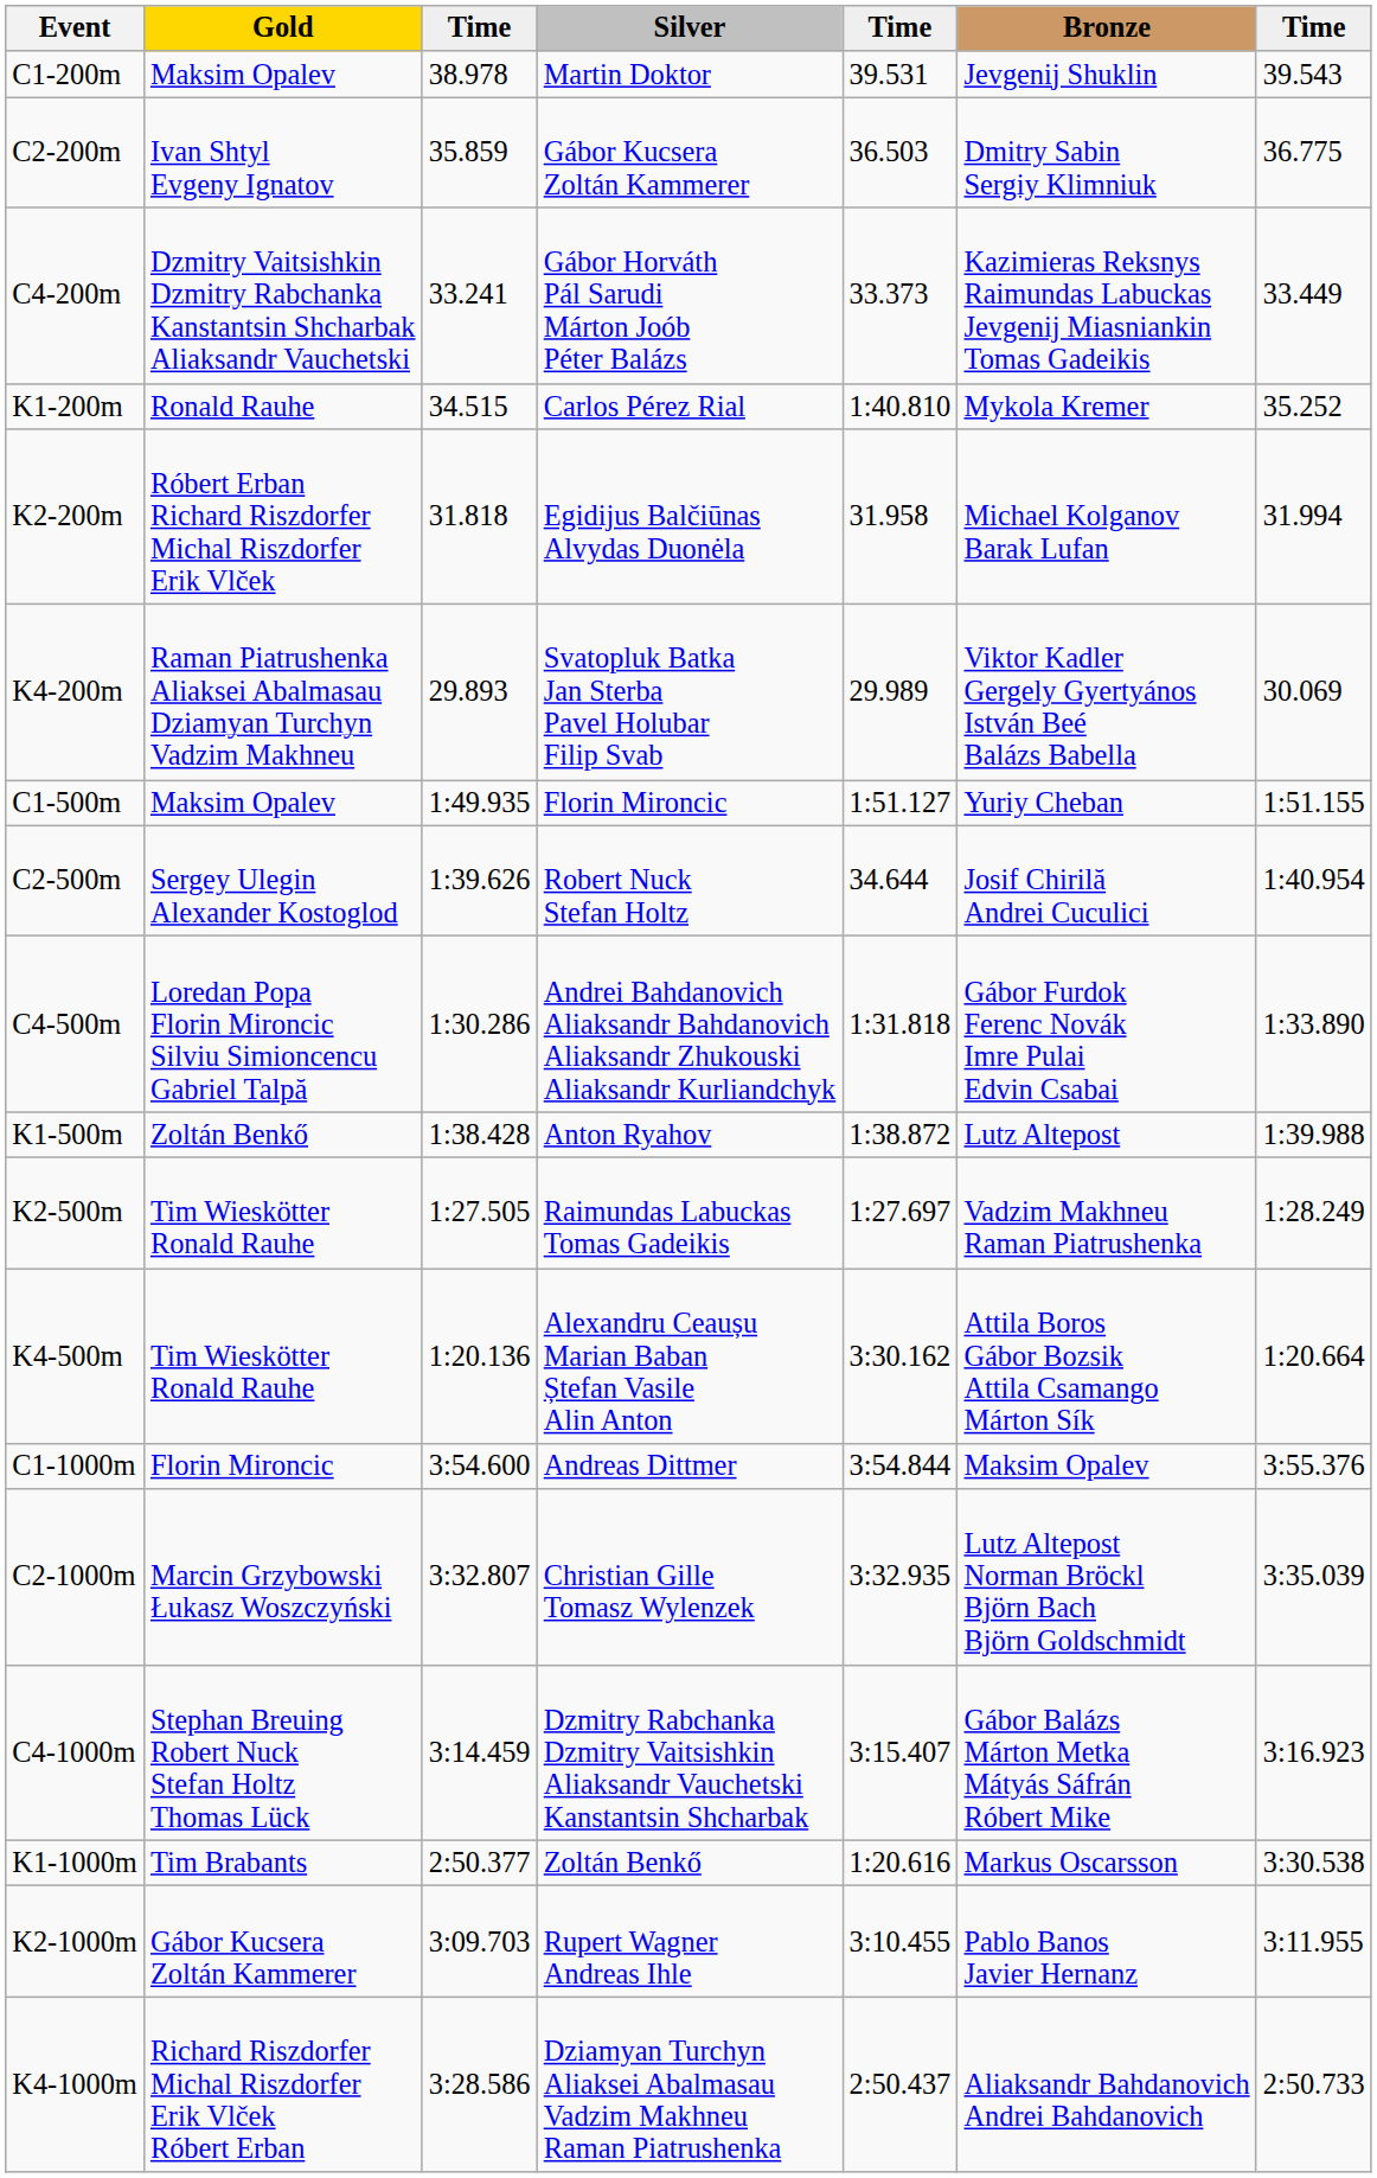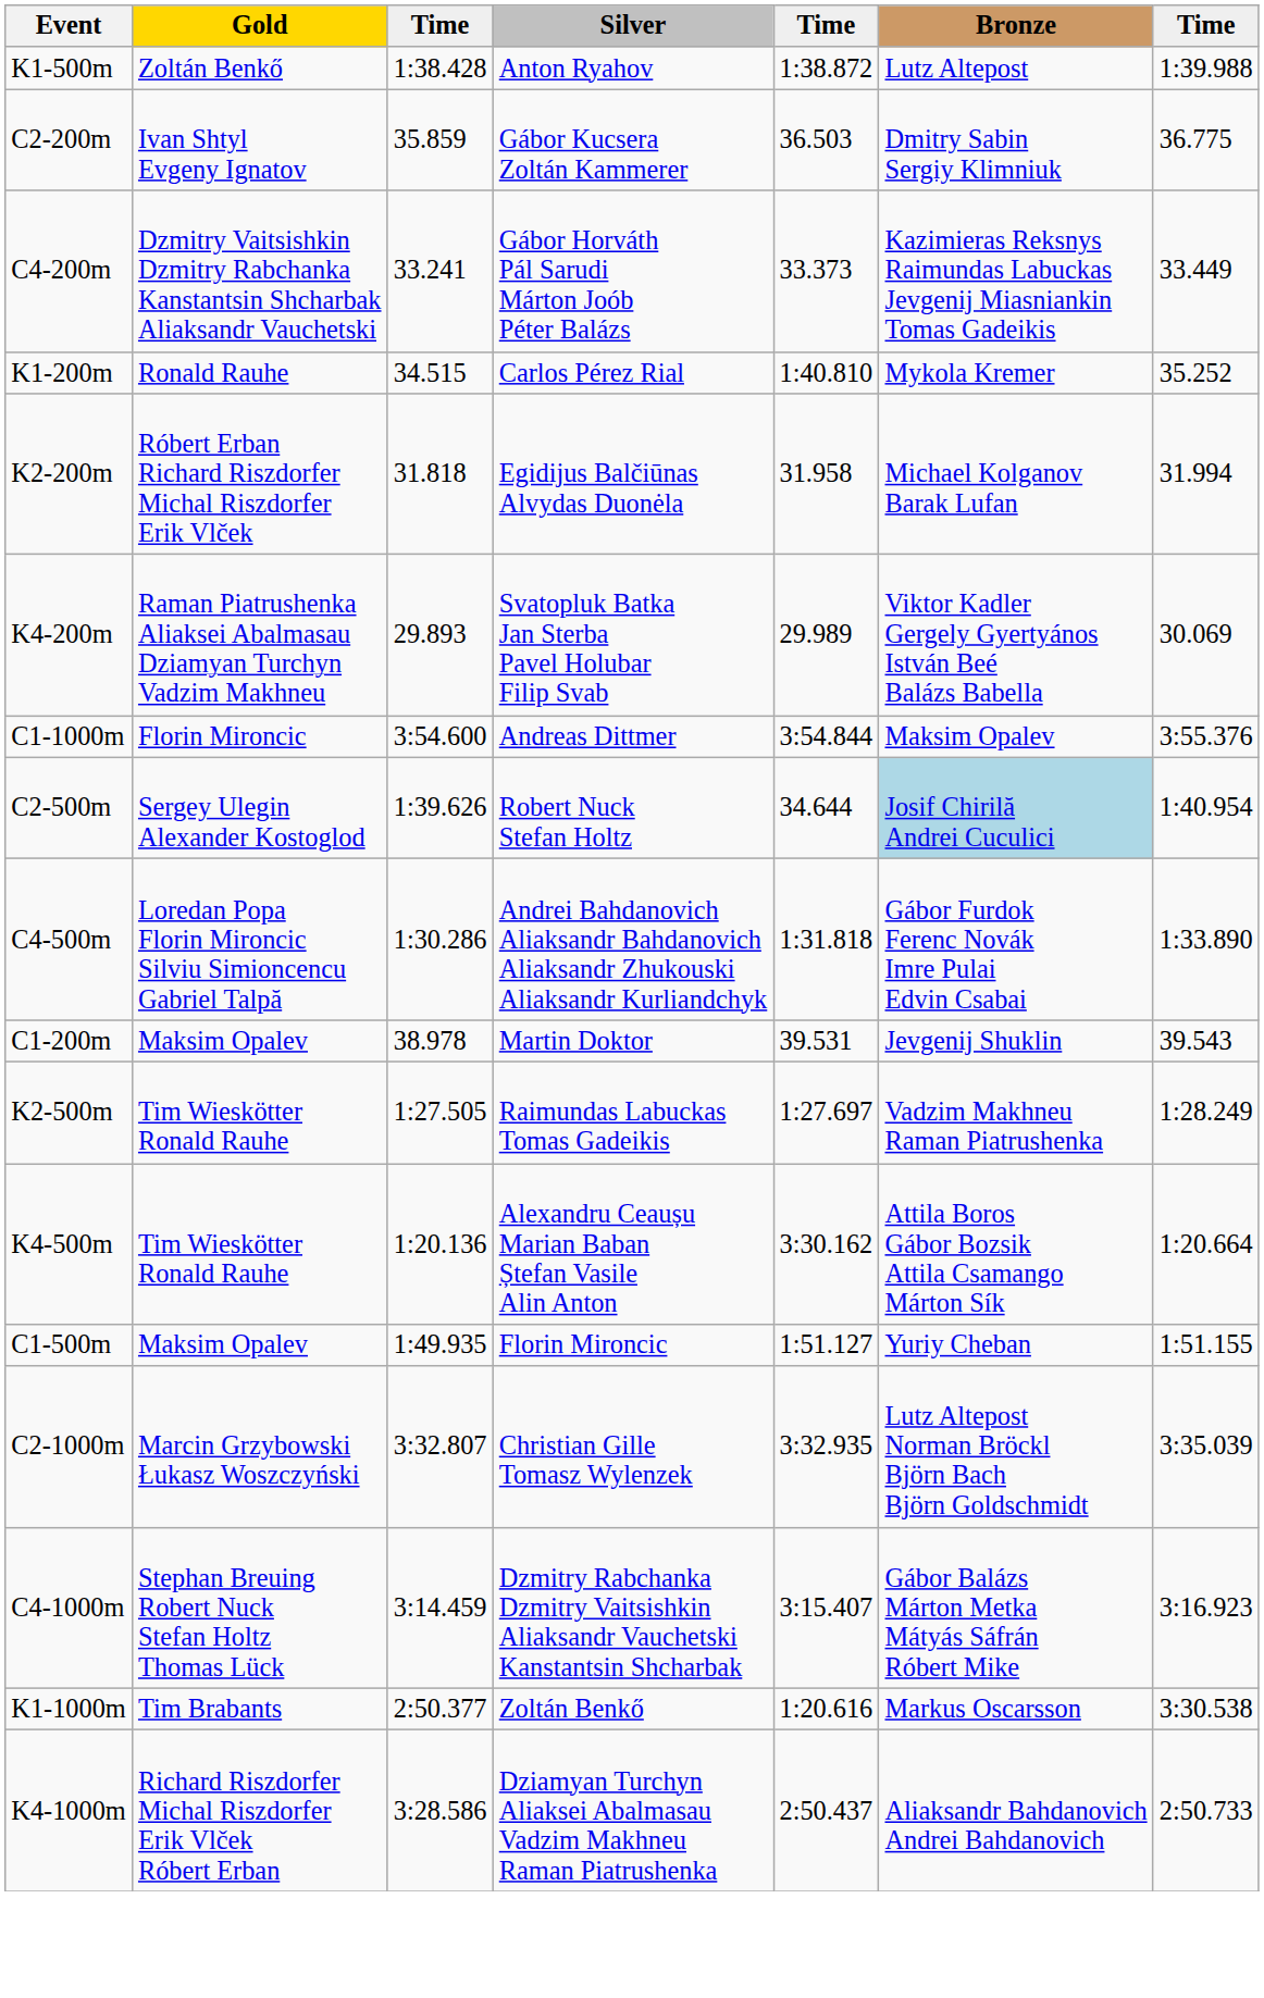rows swapped: C1-200m <-> K1-500m
rows swapped: C1-500m <-> C1-1000m
C2-500m | Bronze: no background -> lightblue background
- row: K2-1000m | Gábor Kucsera Zoltán Kammerer | 3:09.703 | Rupert Wagner Andreas Ihle | 3:10.455 | Pablo Banos Javier Hernanz | 3:11.955
